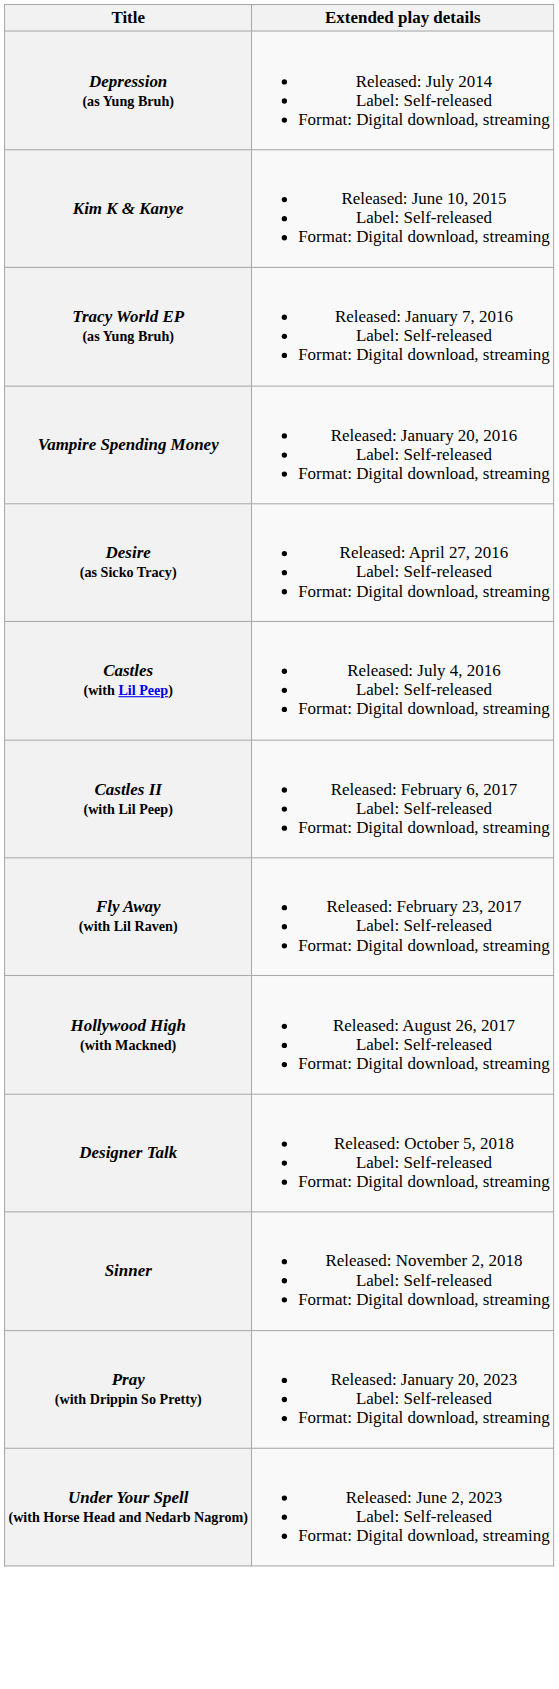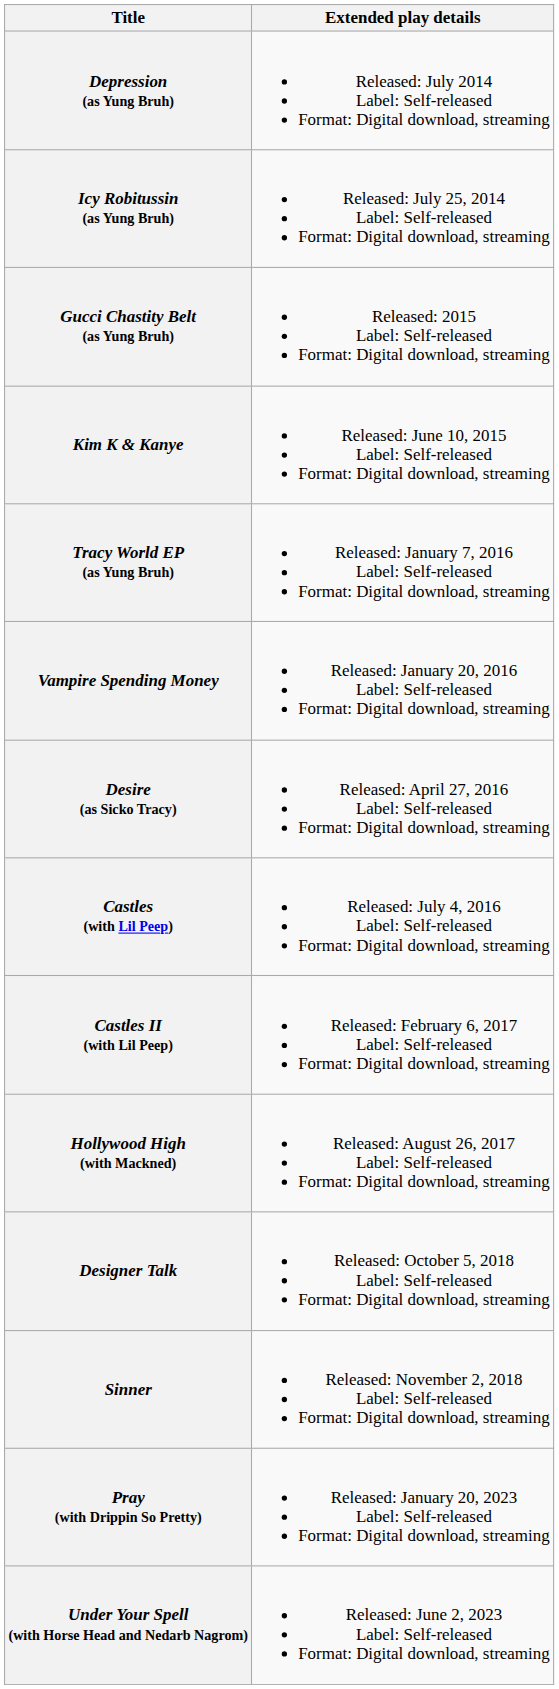+ row: Icy Robitussin (as Yung Bruh) | Released: July 25, 2014 Label: Self-released Format: Digital download, streaming
+ row: Gucci Chastity Belt (as Yung Bruh) | Released: 2015 Label: Self-released Format: Digital download, streaming
- row: Fly Away (with Lil Raven) | Released: February 23, 2017 Label: Self-released Format: Digital download, streaming
